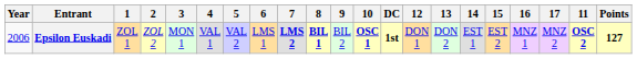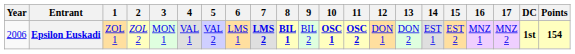columns swapped: 11 <-> DC
Epsilon Euskadi | Points: 127 -> 154
